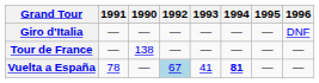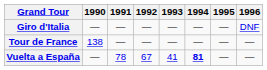columns swapped: 1990 <-> 1991
Vuelta a España | 1992: lightblue background -> no background
